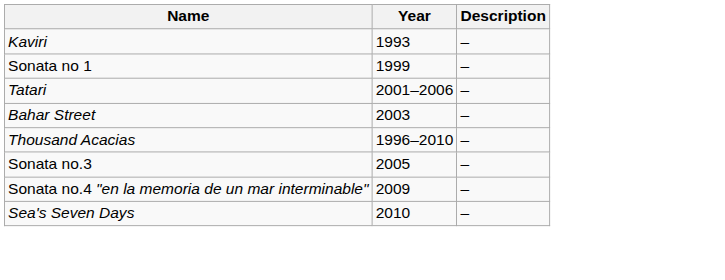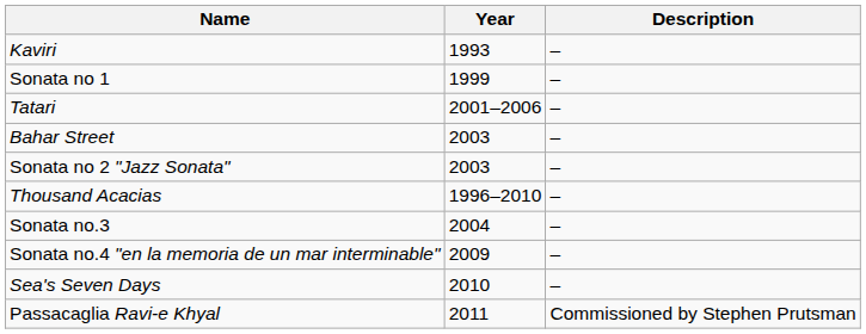+ row: Sonata no 2 "Jazz Sonata" | 2003 | –
Sonata no.3 | Year: 2005 -> 2004
+ row: Passacaglia Ravi-e Khyal | 2011 | Commissioned by Stephen Prutsman
